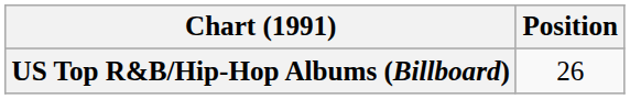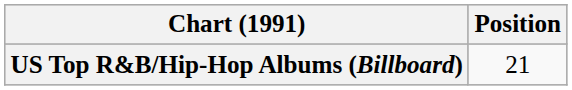US Top R&B/Hip-Hop Albums (Billboard) | Position: 26 -> 21
